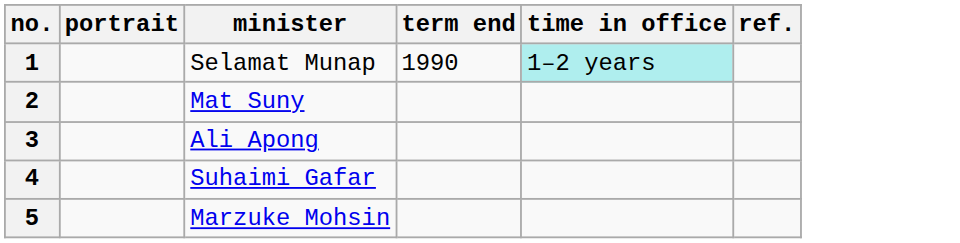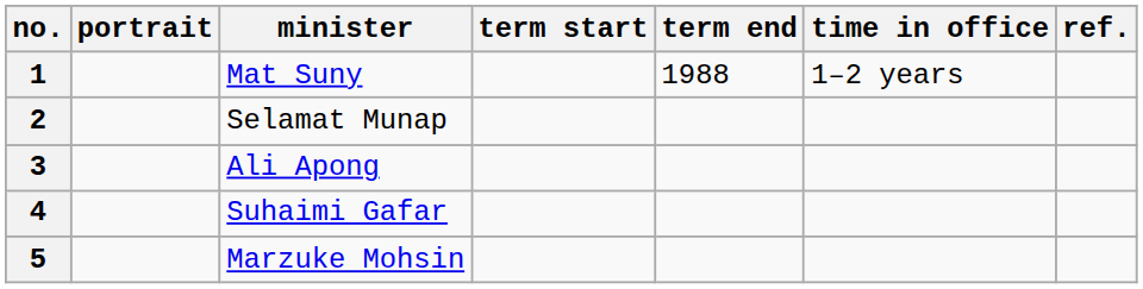+ column: term start
1 | minister: Selamat Munap -> Mat Suny
1 | term end: 1990 -> 1988
1 | time in office: paleturquoise background -> no background
2 | minister: Mat Suny -> Selamat Munap
